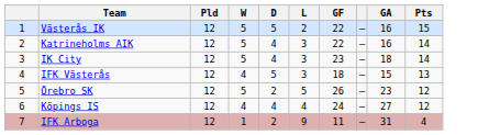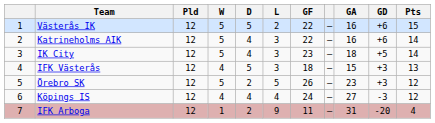+ column: GD | +6 | +6 | +5 | +3 | +3 | -3 | -20
